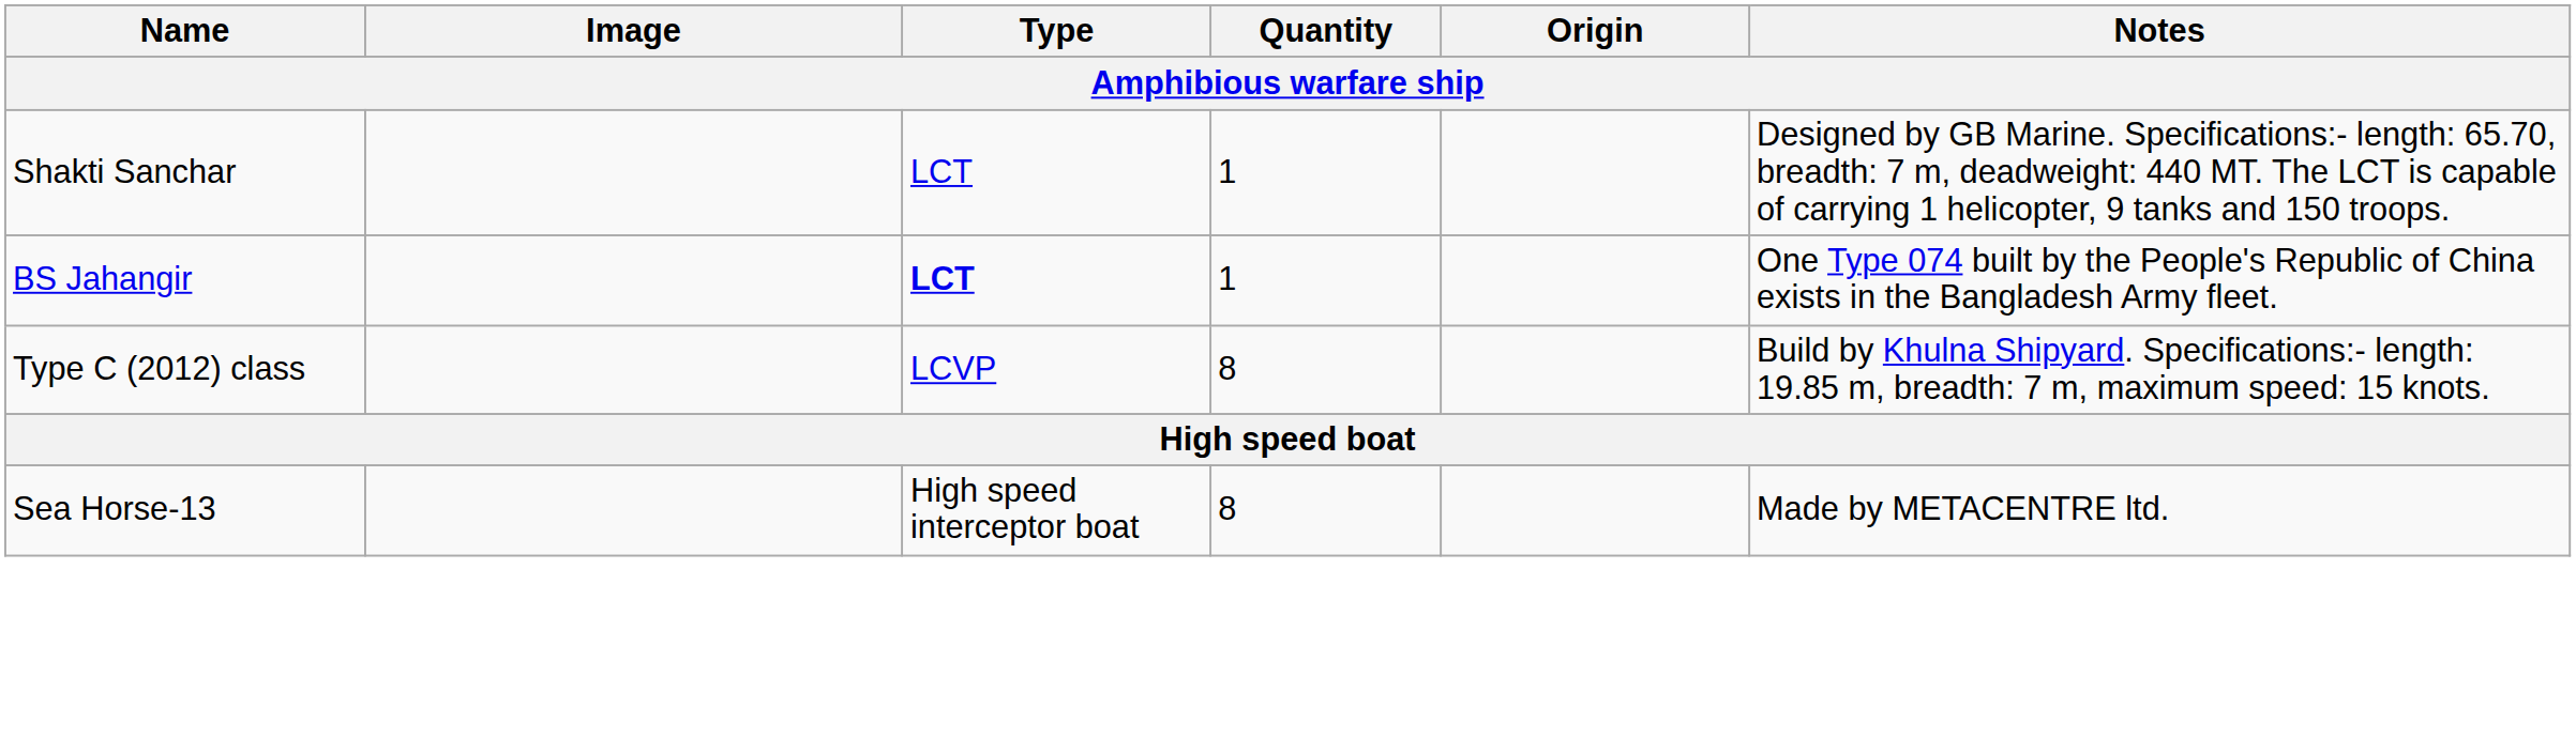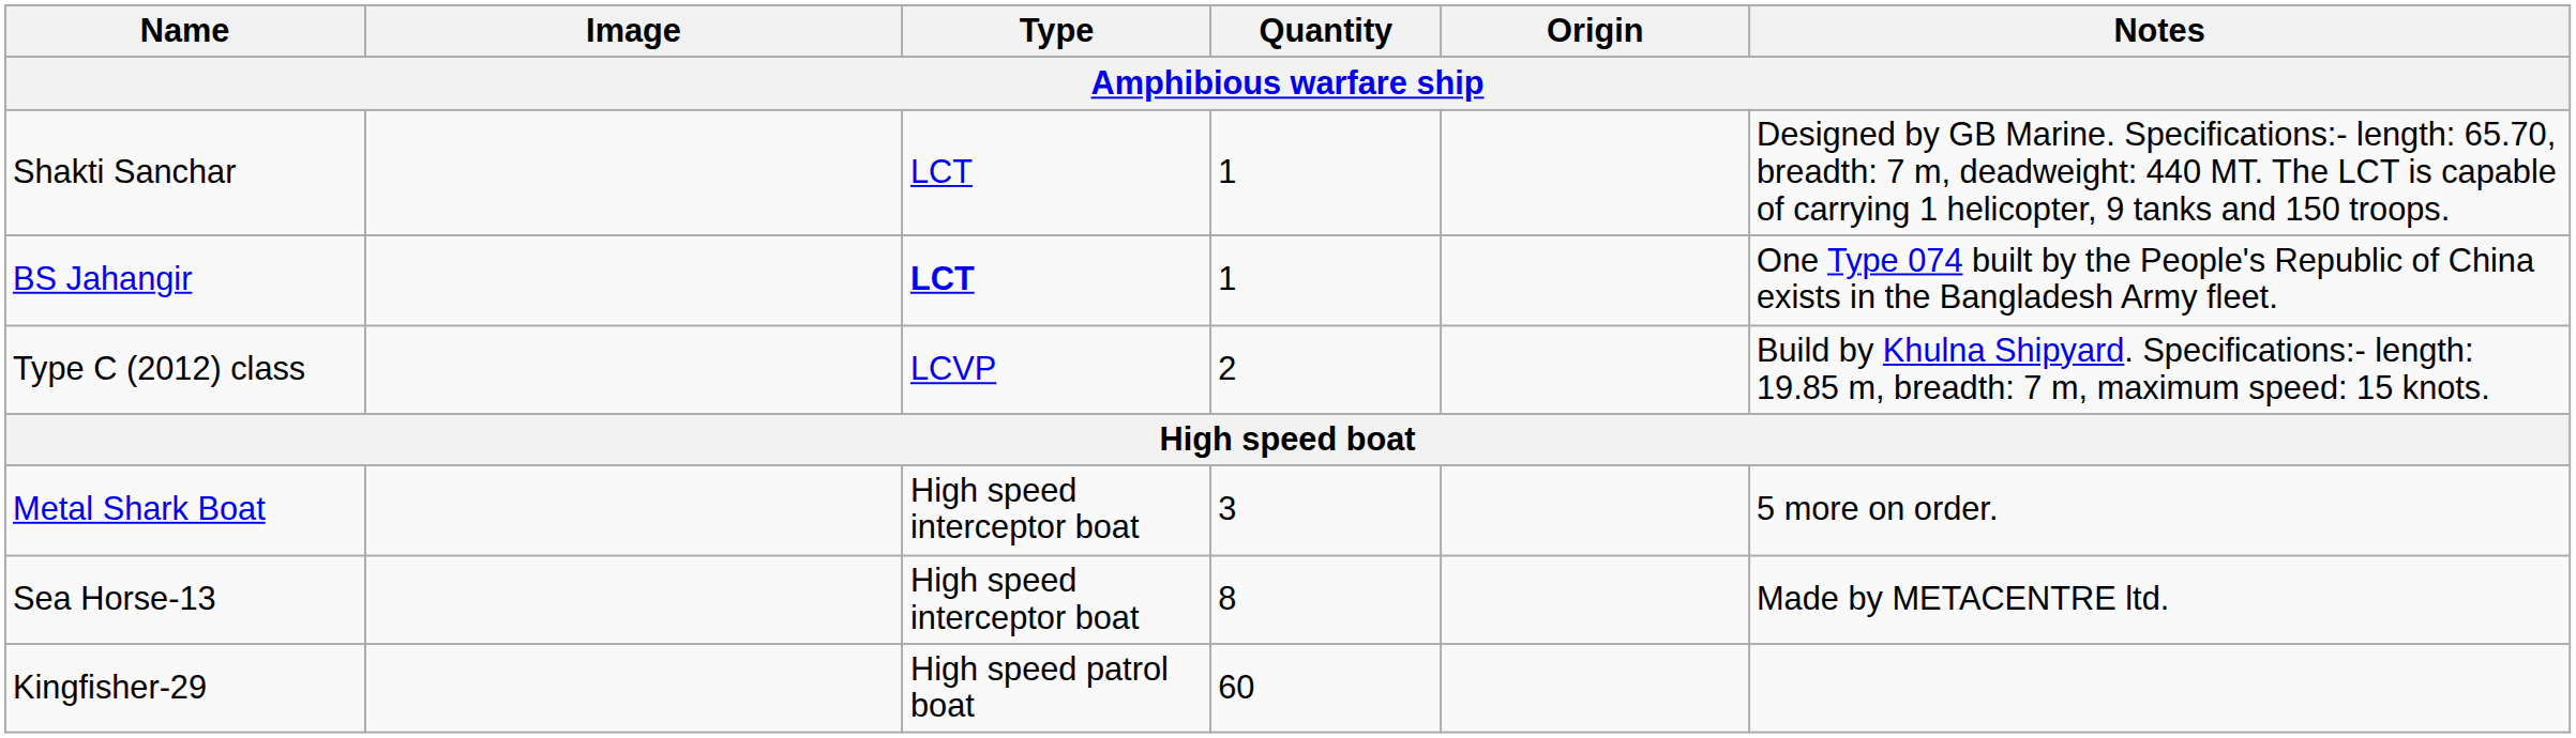Type C (2012) class | Quantity: 8 -> 2
+ row: Metal Shark Boat | High speed interceptor boat | 3 | 5 more on order.
+ row: Kingfisher-29 | High speed patrol boat | 60
